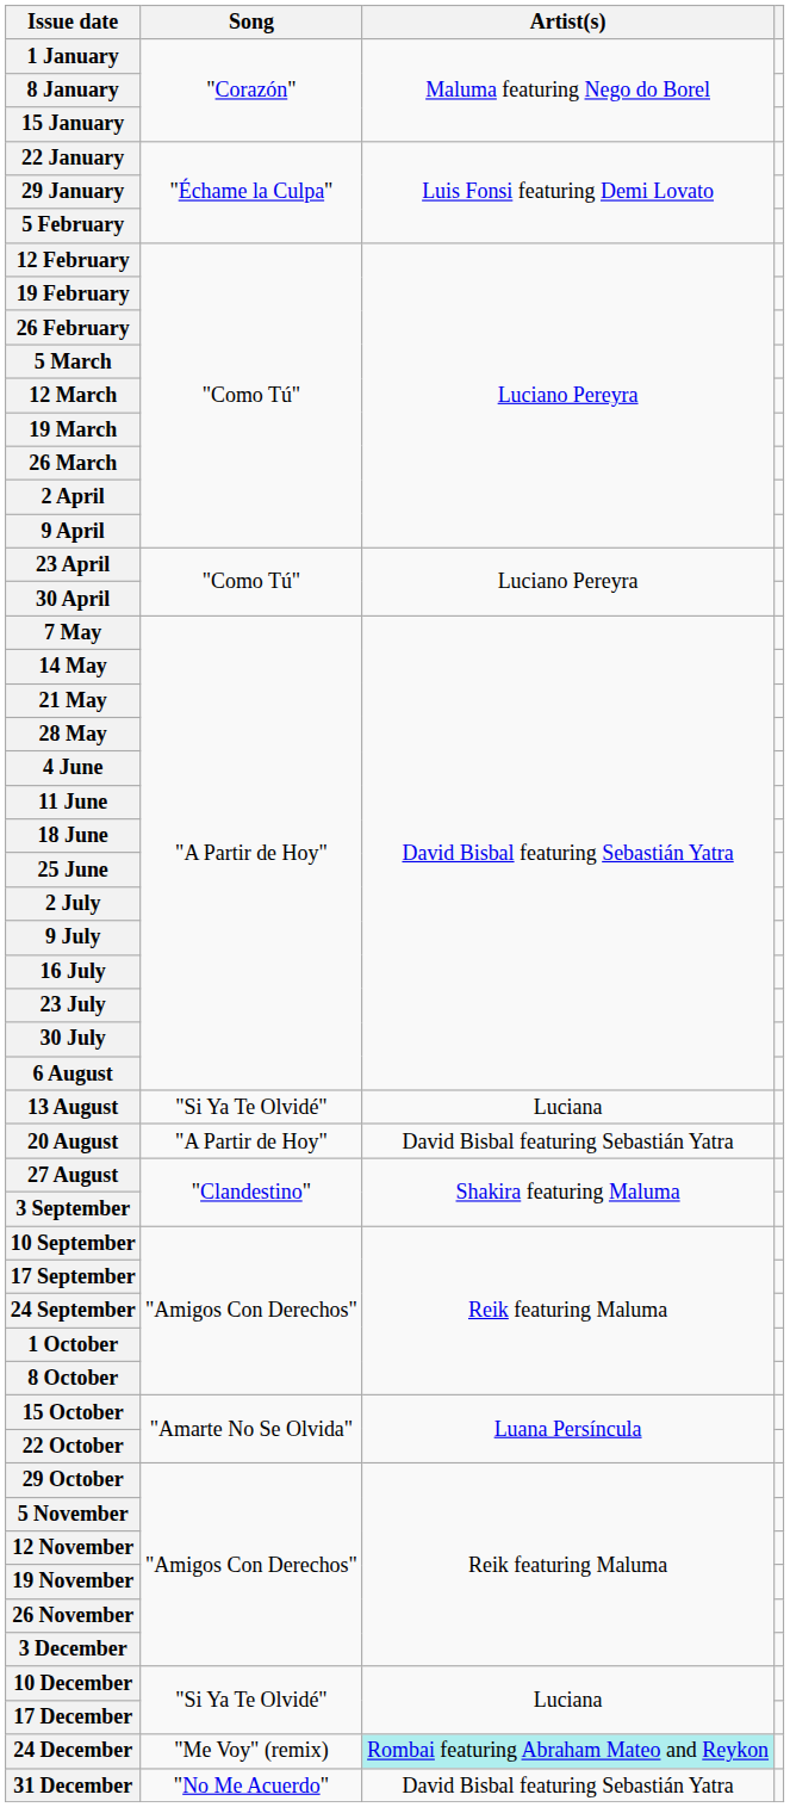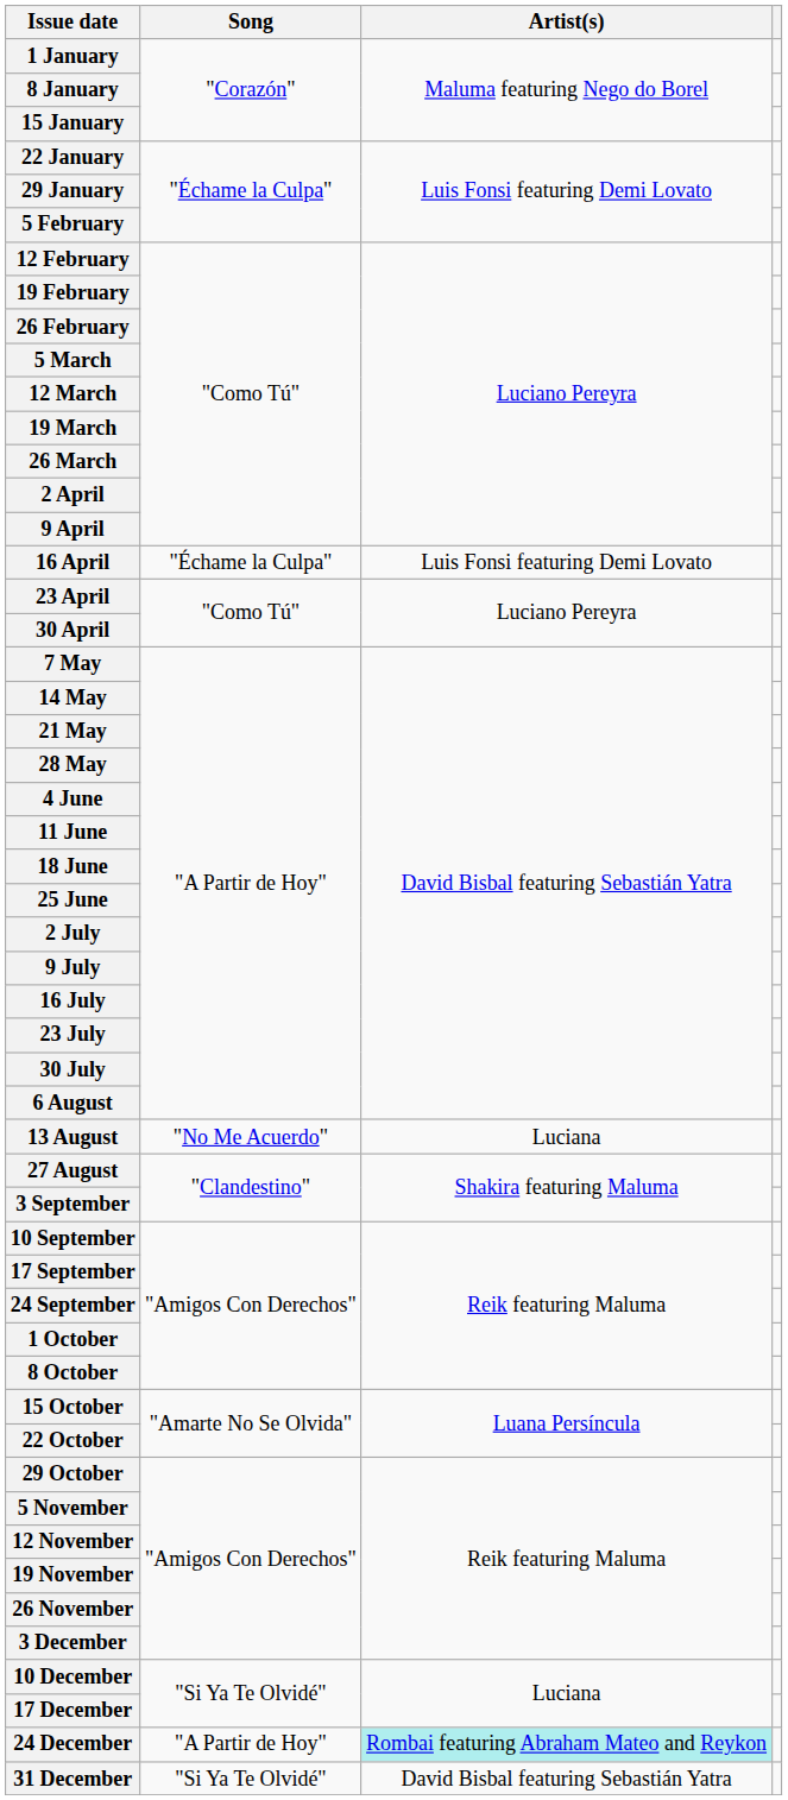+ row: 16 April | "Échame la Culpa" | Luis Fonsi featuring Demi Lovato
13 August | Song: "Si Ya Te Olvidé" -> "No Me Acuerdo"
- row: 20 August | "A Partir de Hoy" | David Bisbal featuring Sebastián Yatra
24 December | Song: "Me Voy" (remix) -> "A Partir de Hoy"
31 December | Song: "No Me Acuerdo" -> "Si Ya Te Olvidé"
